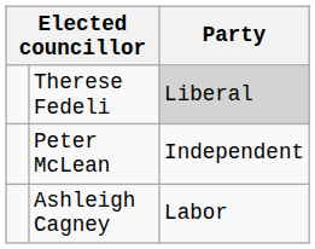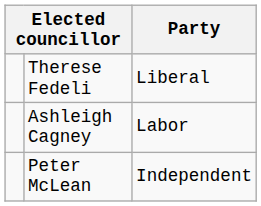Therese Fedeli | Party: lightgrey background -> no background
rows swapped: Ashleigh Cagney <-> Peter McLean
